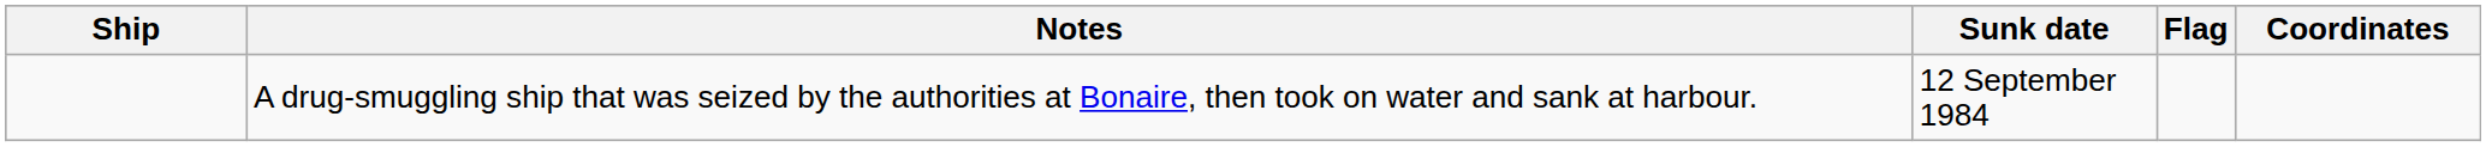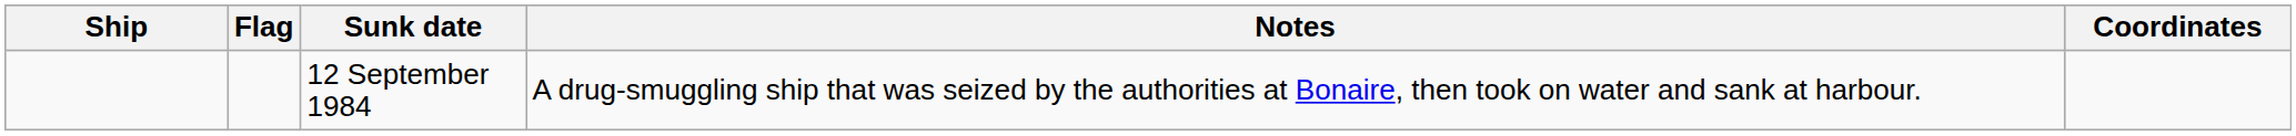columns swapped: Flag <-> Notes
